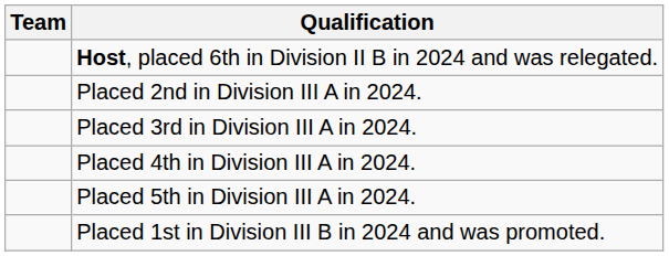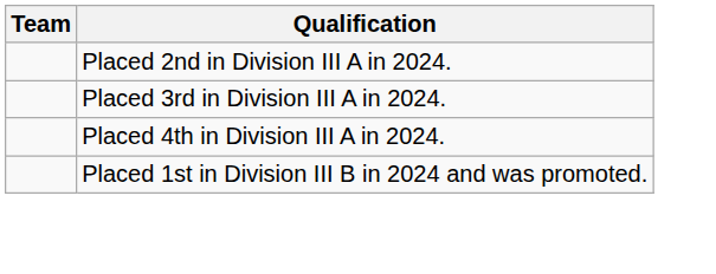- row: Host, placed 6th in Division II B in 2024 and was relegated.
- row: Placed 5th in Division III A in 2024.
